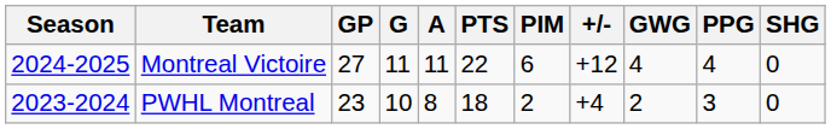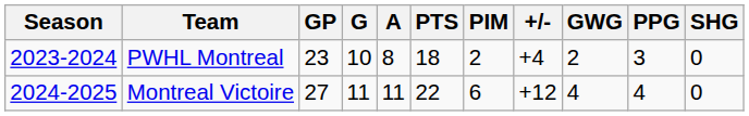rows swapped: PWHL Montreal <-> Montreal Victoire
